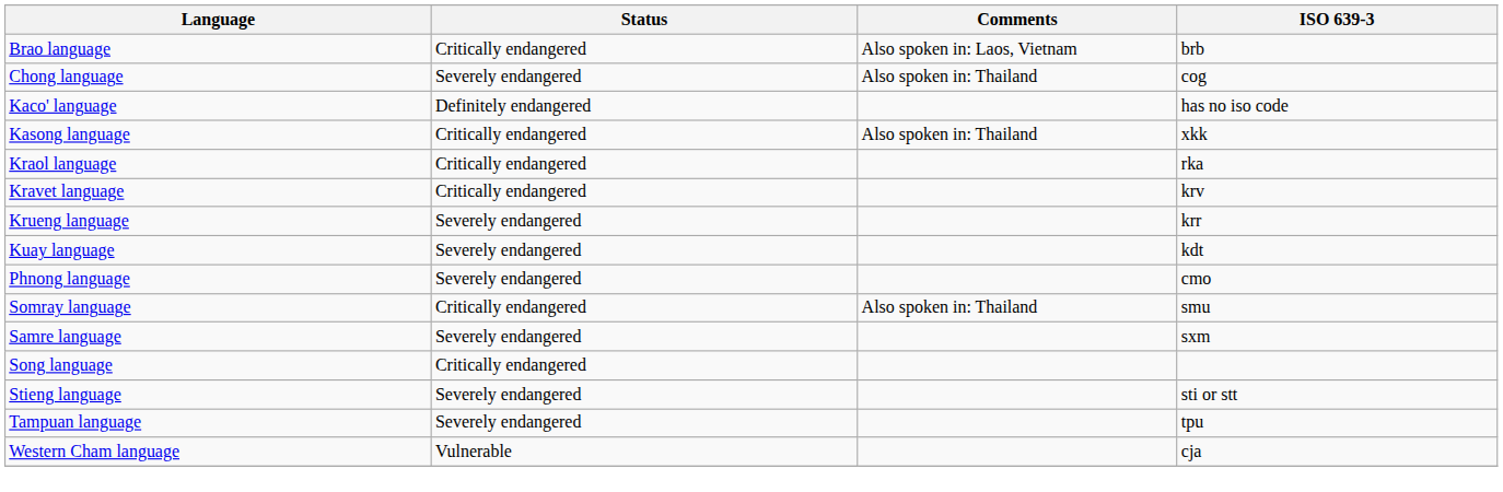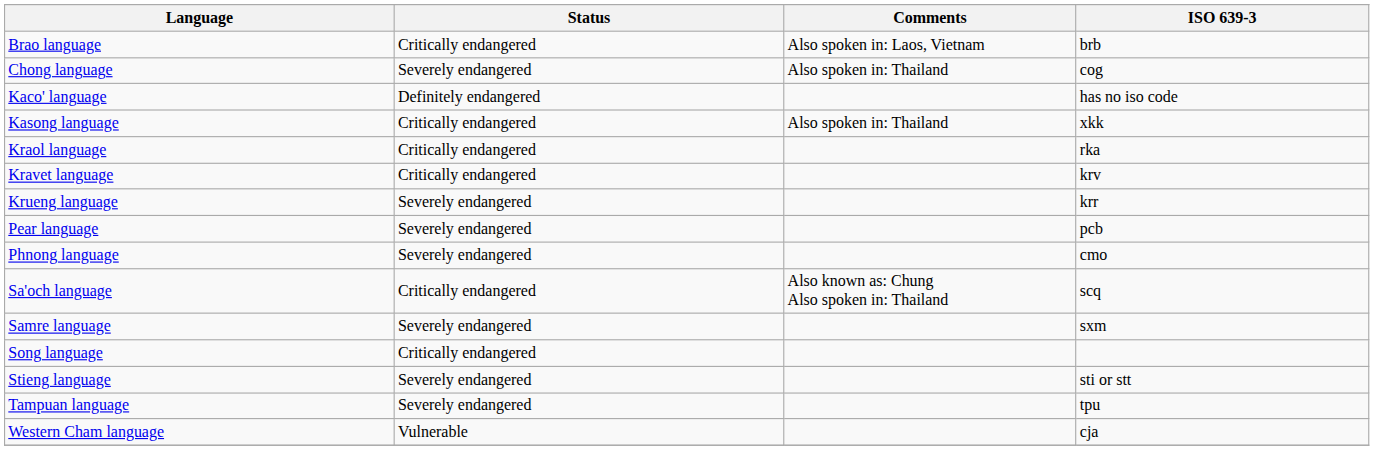- row: Kuay language | Severely endangered | kdt
+ row: Pear language | Severely endangered | pcb
+ row: Sa'och language | Critically endangered | Also known as: Chung Also spoken in: Thailand | scq
- row: Somray language | Critically endangered | Also spoken in: Thailand | smu
